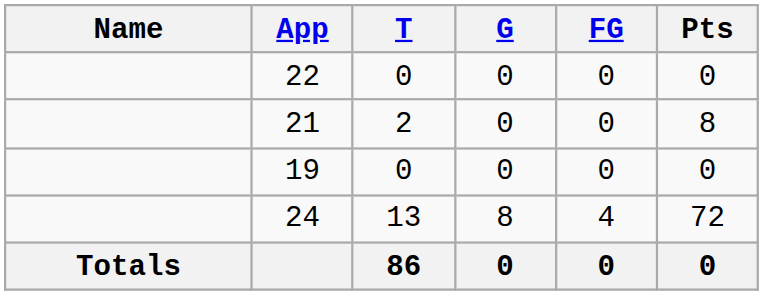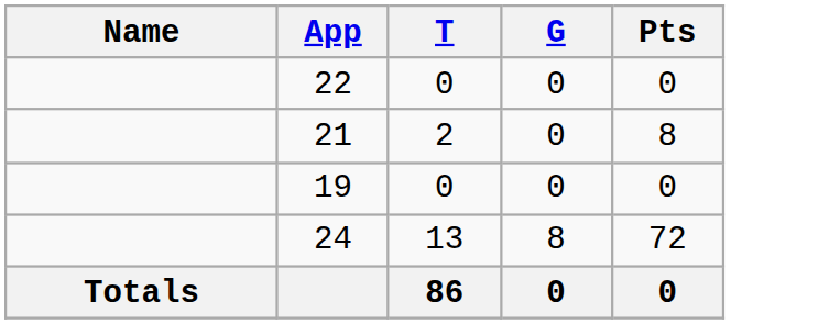- column: FG | 0 | 0 | 0 | 4 | 0
